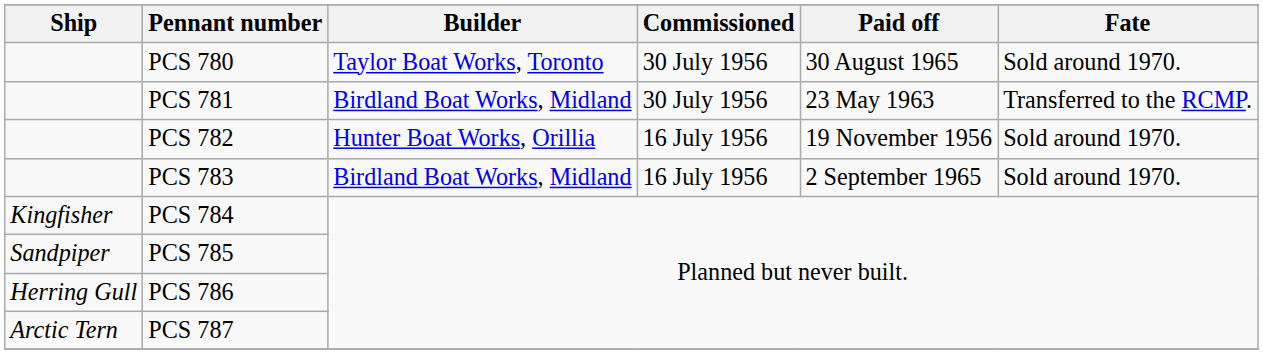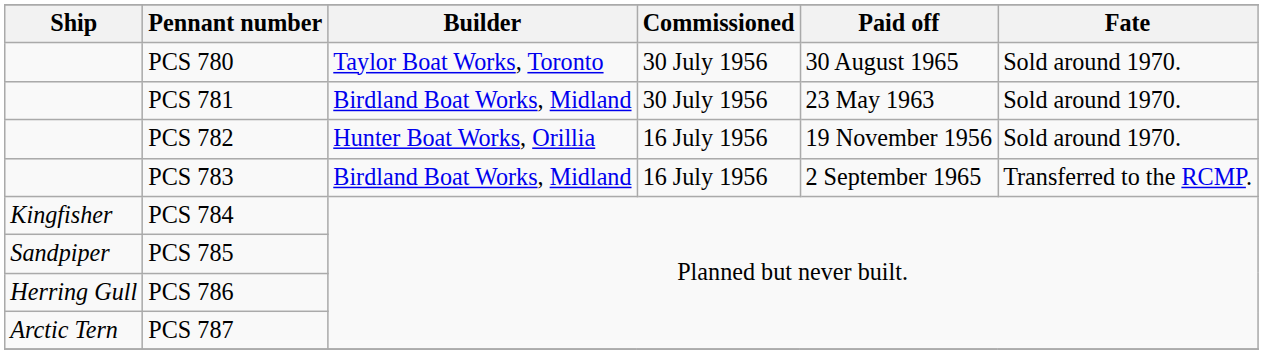PCS 781 | Fate: Transferred to the RCMP. -> Sold around 1970.
PCS 783 | Fate: Sold around 1970. -> Transferred to the RCMP.
